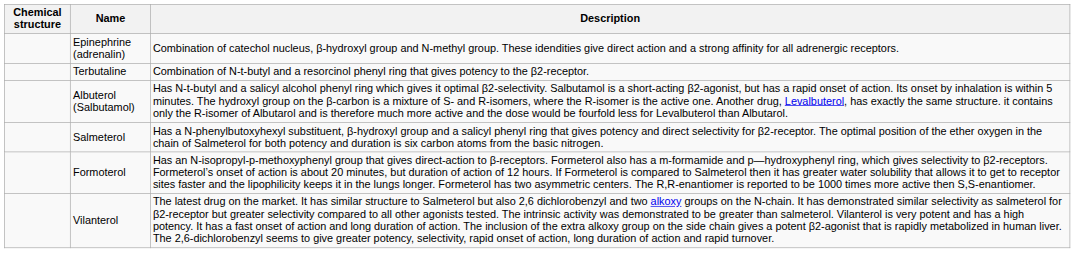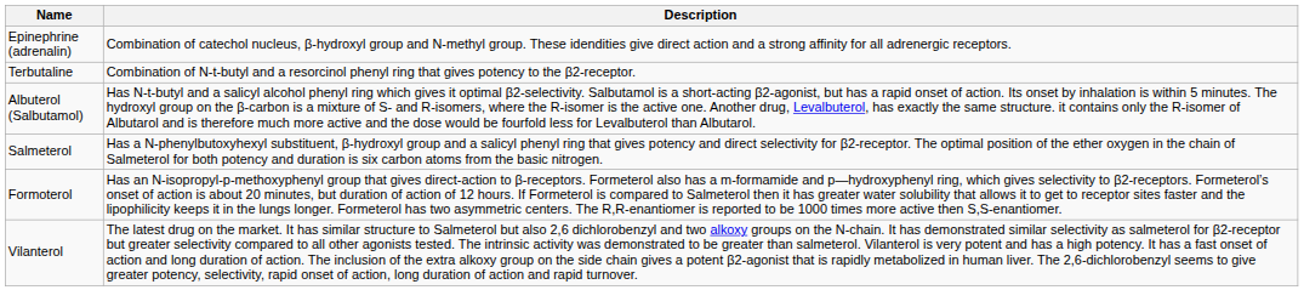- column: Chemical structure
